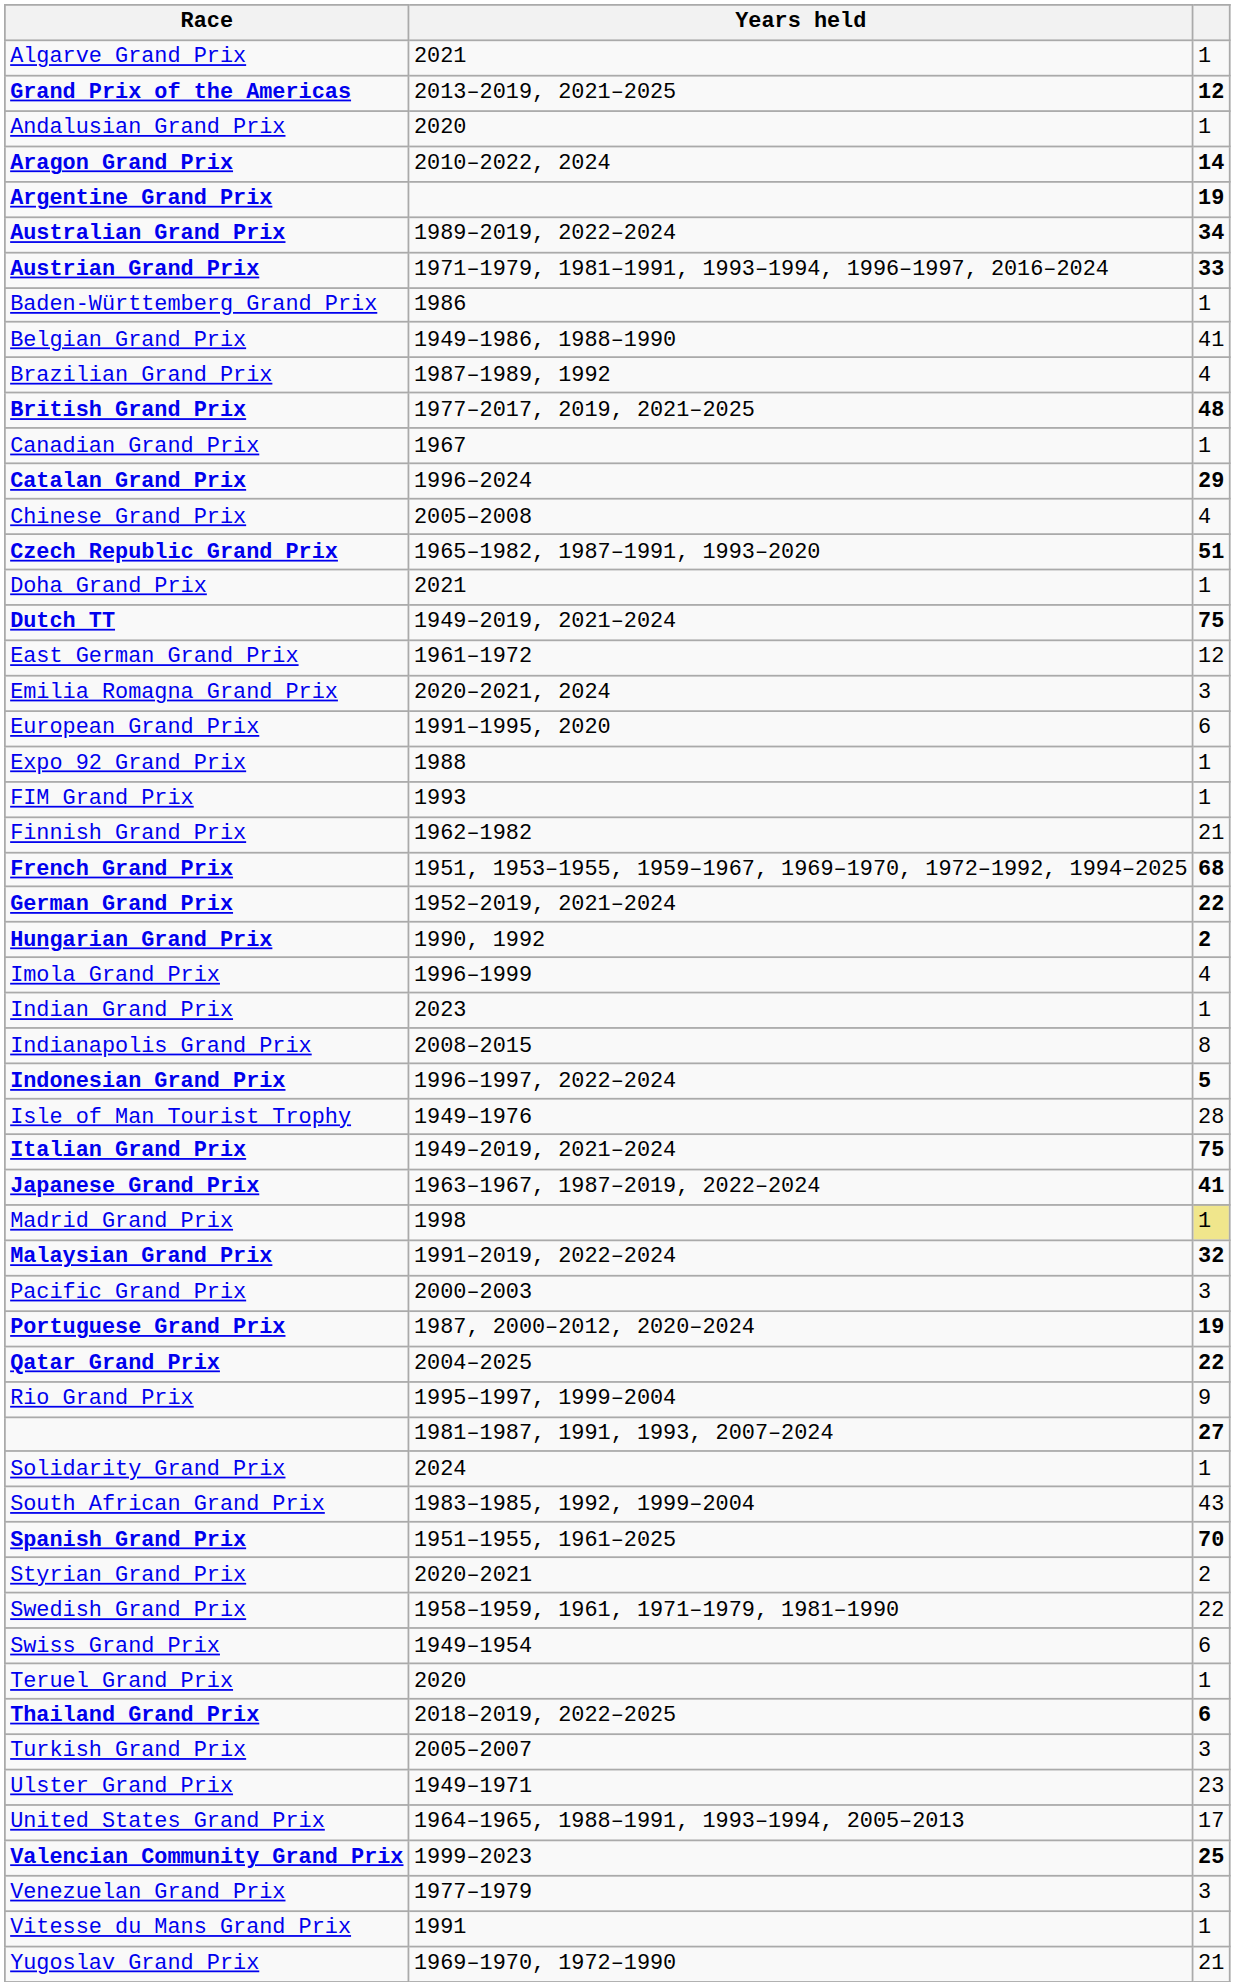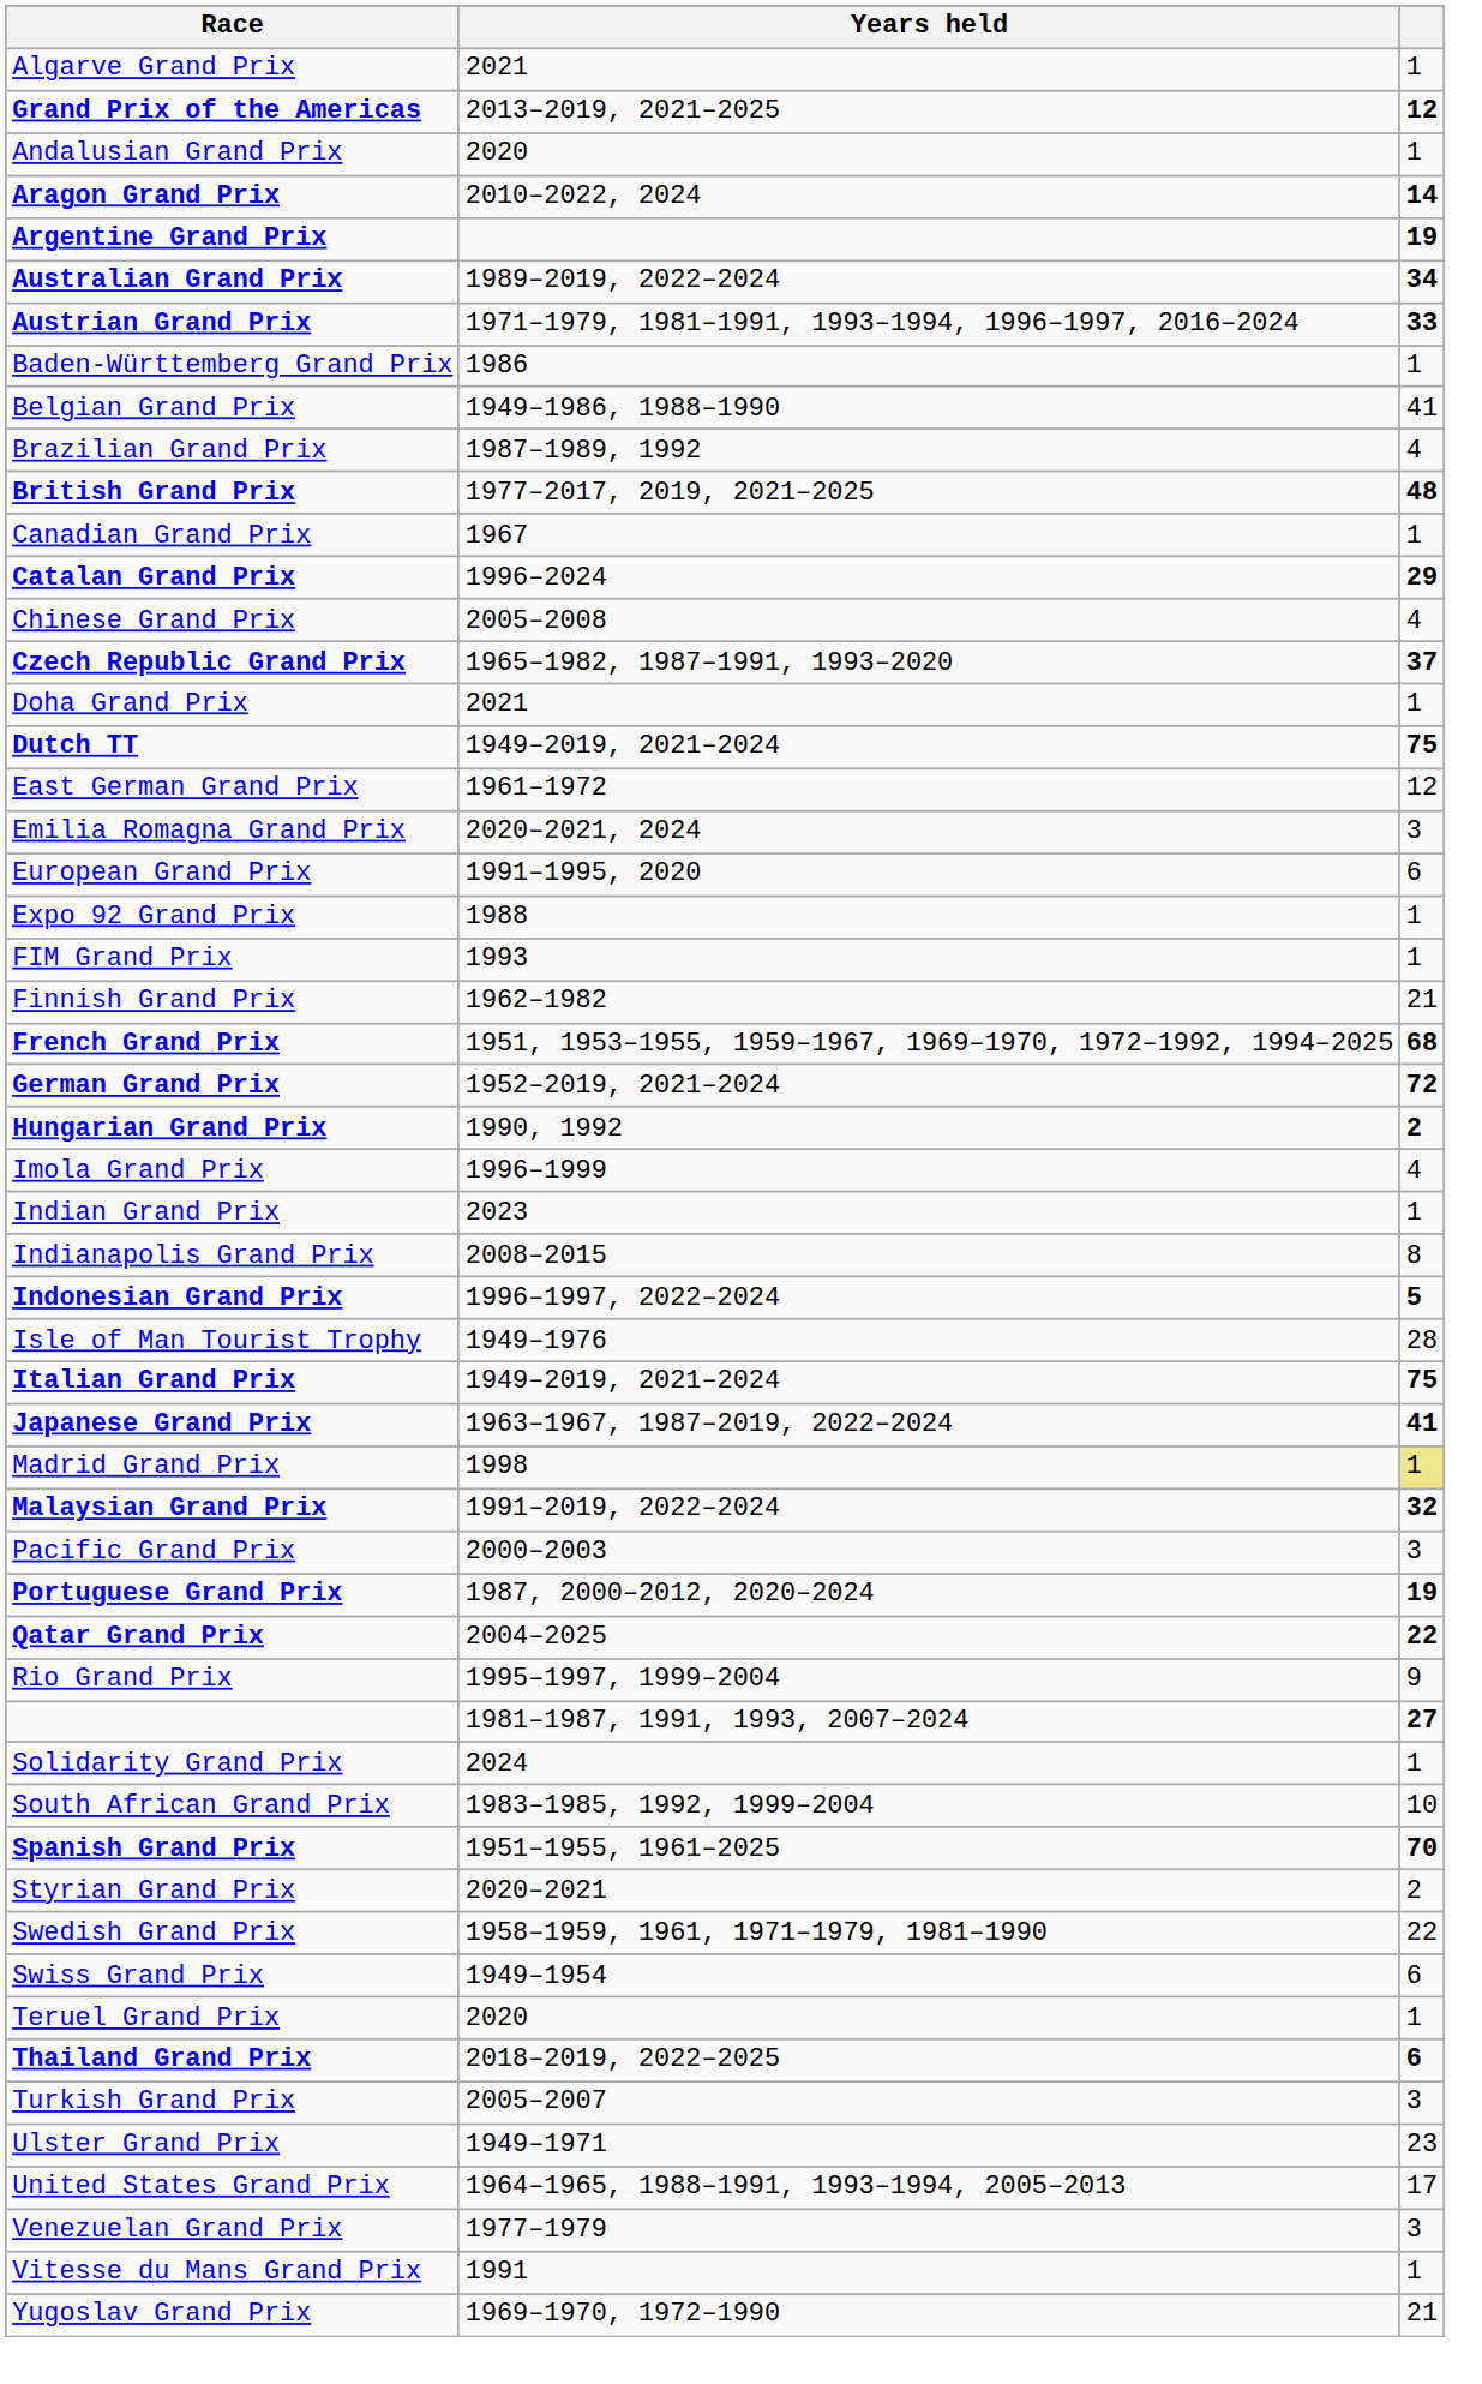Czech Republic Grand Prix | column 3: 51 -> 37
German Grand Prix | column 3: 22 -> 72
South African Grand Prix | column 3: 43 -> 10
- row: Valencian Community Grand Prix | 1999–2023 | 25
